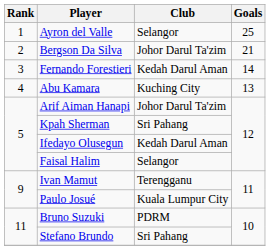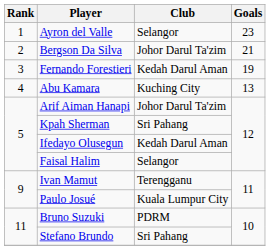Ayron del Valle | Goals: 25 -> 23
Fernando Forestieri | Goals: 14 -> 19
